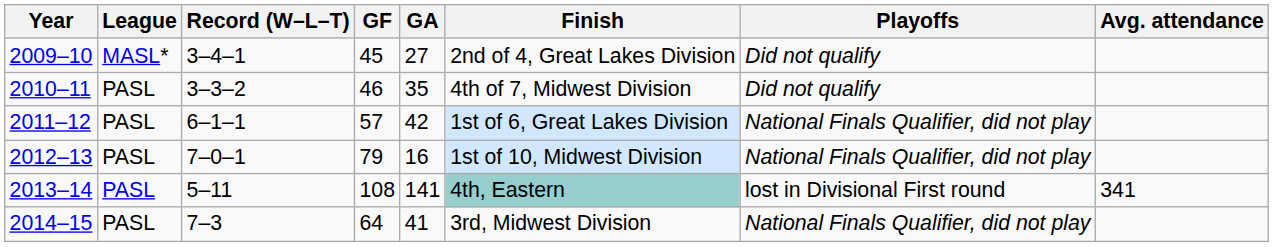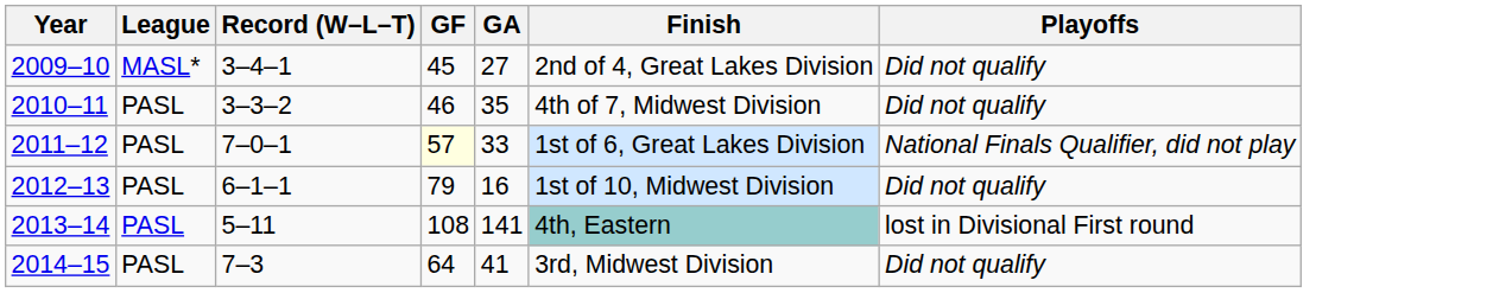- column: Avg. attendance | 341
2011–12 | Record (W–L–T): 6–1–1 -> 7–0–1
2011–12 | GF: no background -> lightyellow background
2011–12 | GA: 42 -> 33
2012–13 | Record (W–L–T): 7–0–1 -> 6–1–1
2012–13 | Playoffs: National Finals Qualifier, did not play -> Did not qualify
2014–15 | Playoffs: National Finals Qualifier, did not play -> Did not qualify
